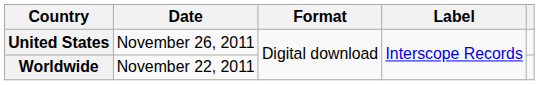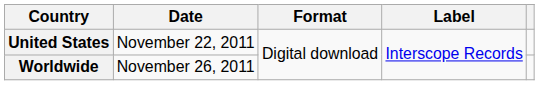United States | Date: November 26, 2011 -> November 22, 2011
Worldwide | Date: November 22, 2011 -> November 26, 2011
